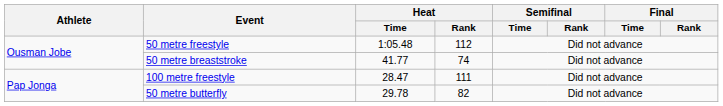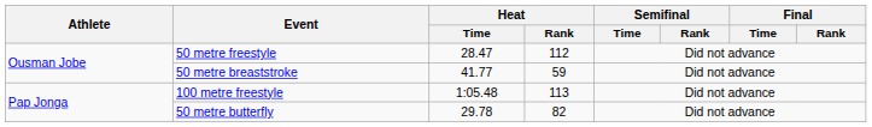50 metre freestyle | Heat / Time: 1:05.48 -> 28.47
50 metre breaststroke | Heat / Rank: 74 -> 59
100 metre freestyle | Heat / Time: 28.47 -> 1:05.48
100 metre freestyle | Heat / Rank: 111 -> 113
